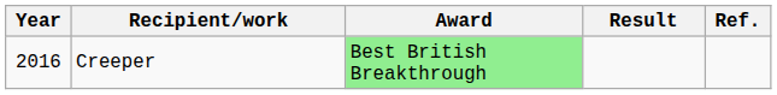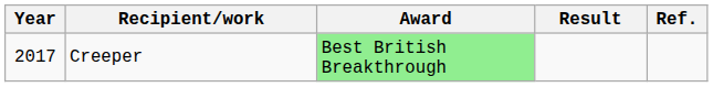Creeper | Year: 2016 -> 2017
